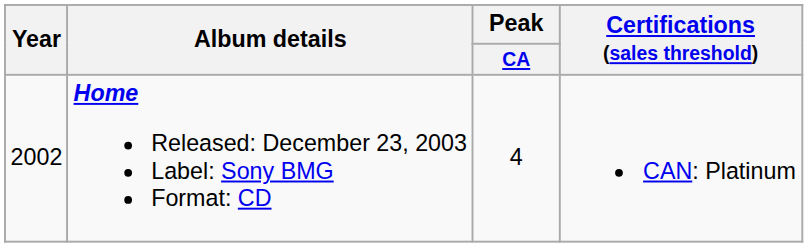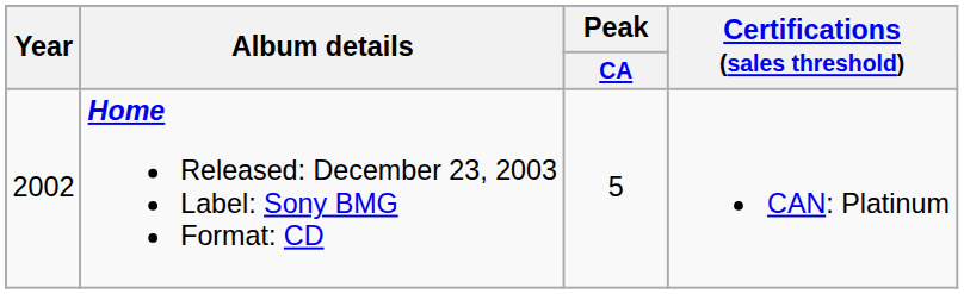Home Released: December 23, 2003 Label: Sony BMG Format: CD | Peak / CA: 4 -> 5
